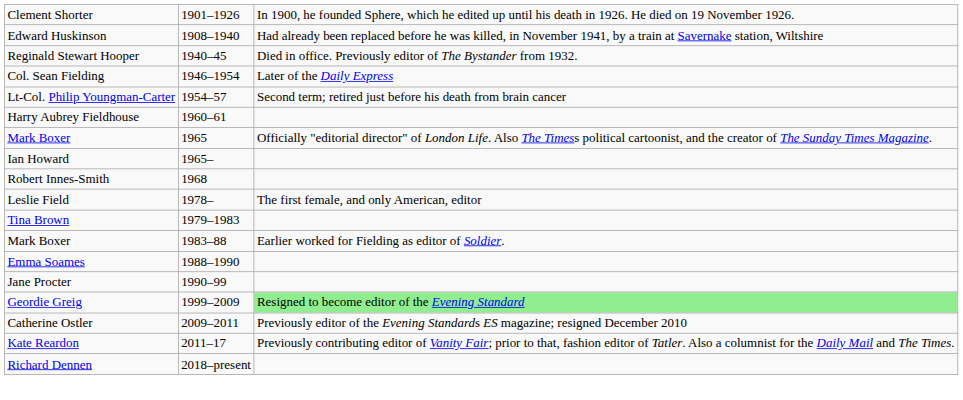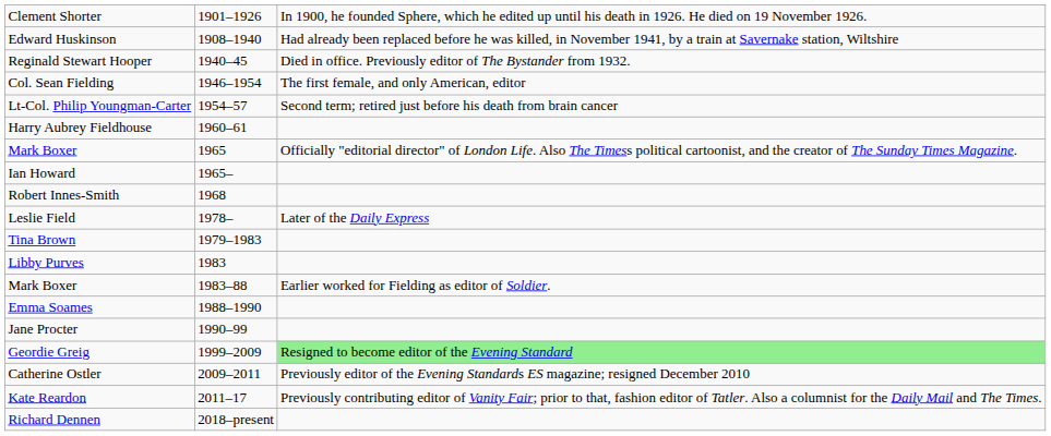Col. Sean Fielding | column 3: Later of the Daily Express -> The first female, and only American, editor
Leslie Field | column 3: The first female, and only American, editor -> Later of the Daily Express
+ row: Libby Purves | 1983
